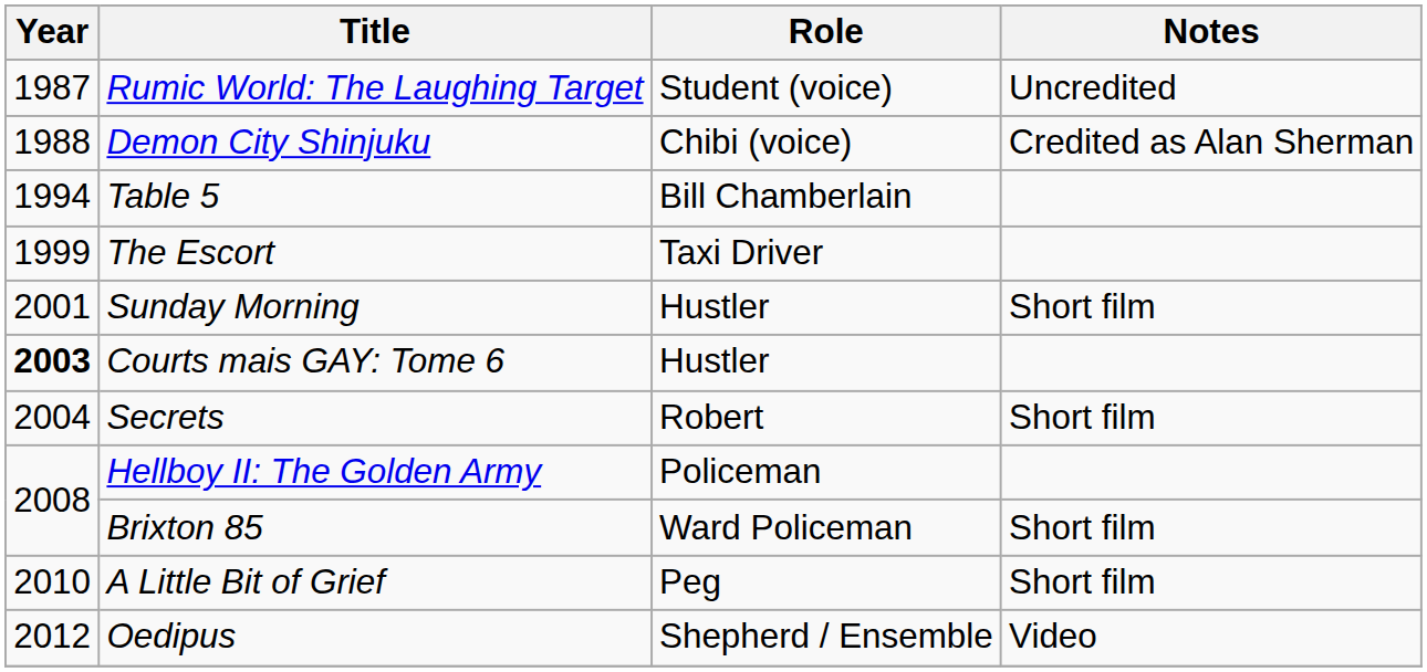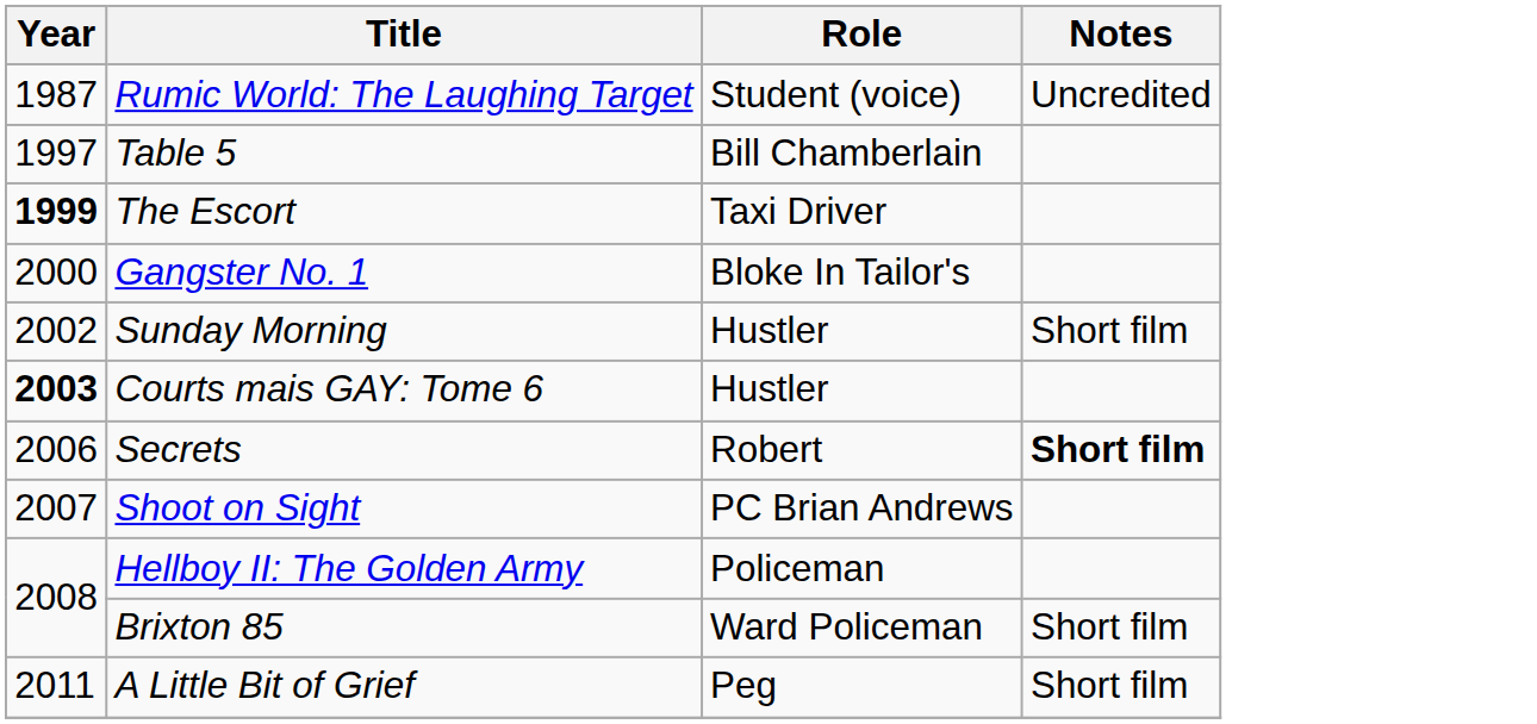- row: 1988 | Demon City Shinjuku | Chibi (voice) | Credited as Alan Sherman
Table 5 | Year: 1994 -> 1997
The Escort | Year: normal -> bold
+ row: 2000 | Gangster No. 1 | Bloke In Tailor's
Sunday Morning | Year: 2001 -> 2002
Secrets | Year: 2004 -> 2006
Secrets | Notes: normal -> bold
+ row: 2007 | Shoot on Sight | PC Brian Andrews
A Little Bit of Grief | Year: 2010 -> 2011
- row: 2012 | Oedipus | Shepherd / Ensemble | Video
